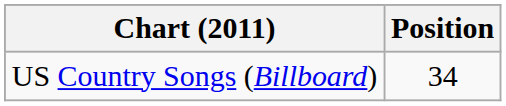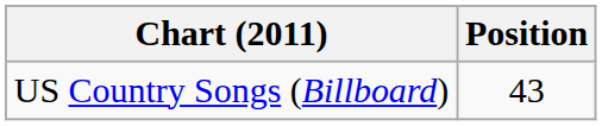US Country Songs (Billboard) | Position: 34 -> 43
